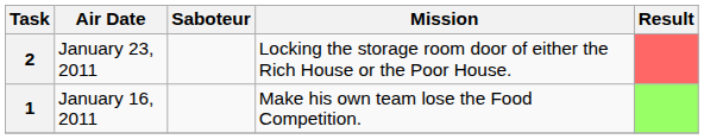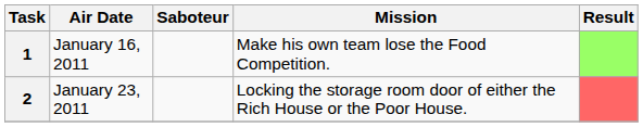rows swapped: 1 <-> 2
